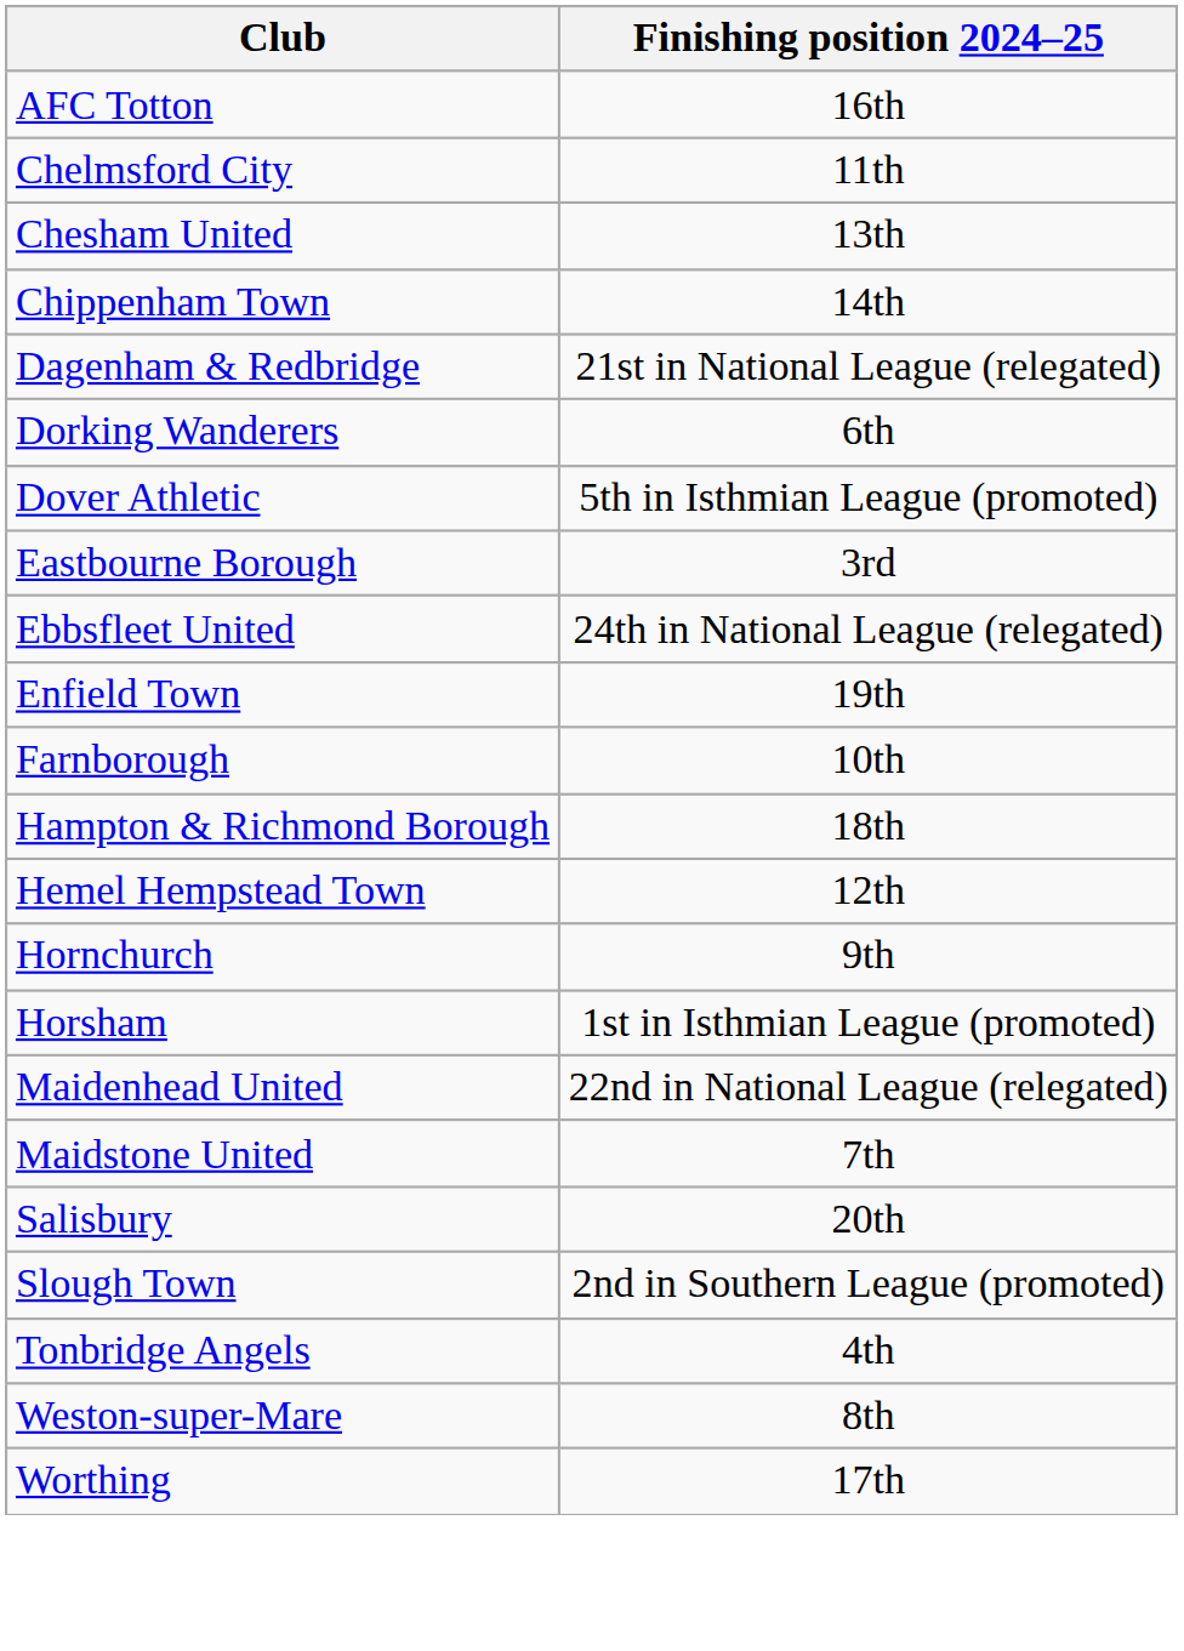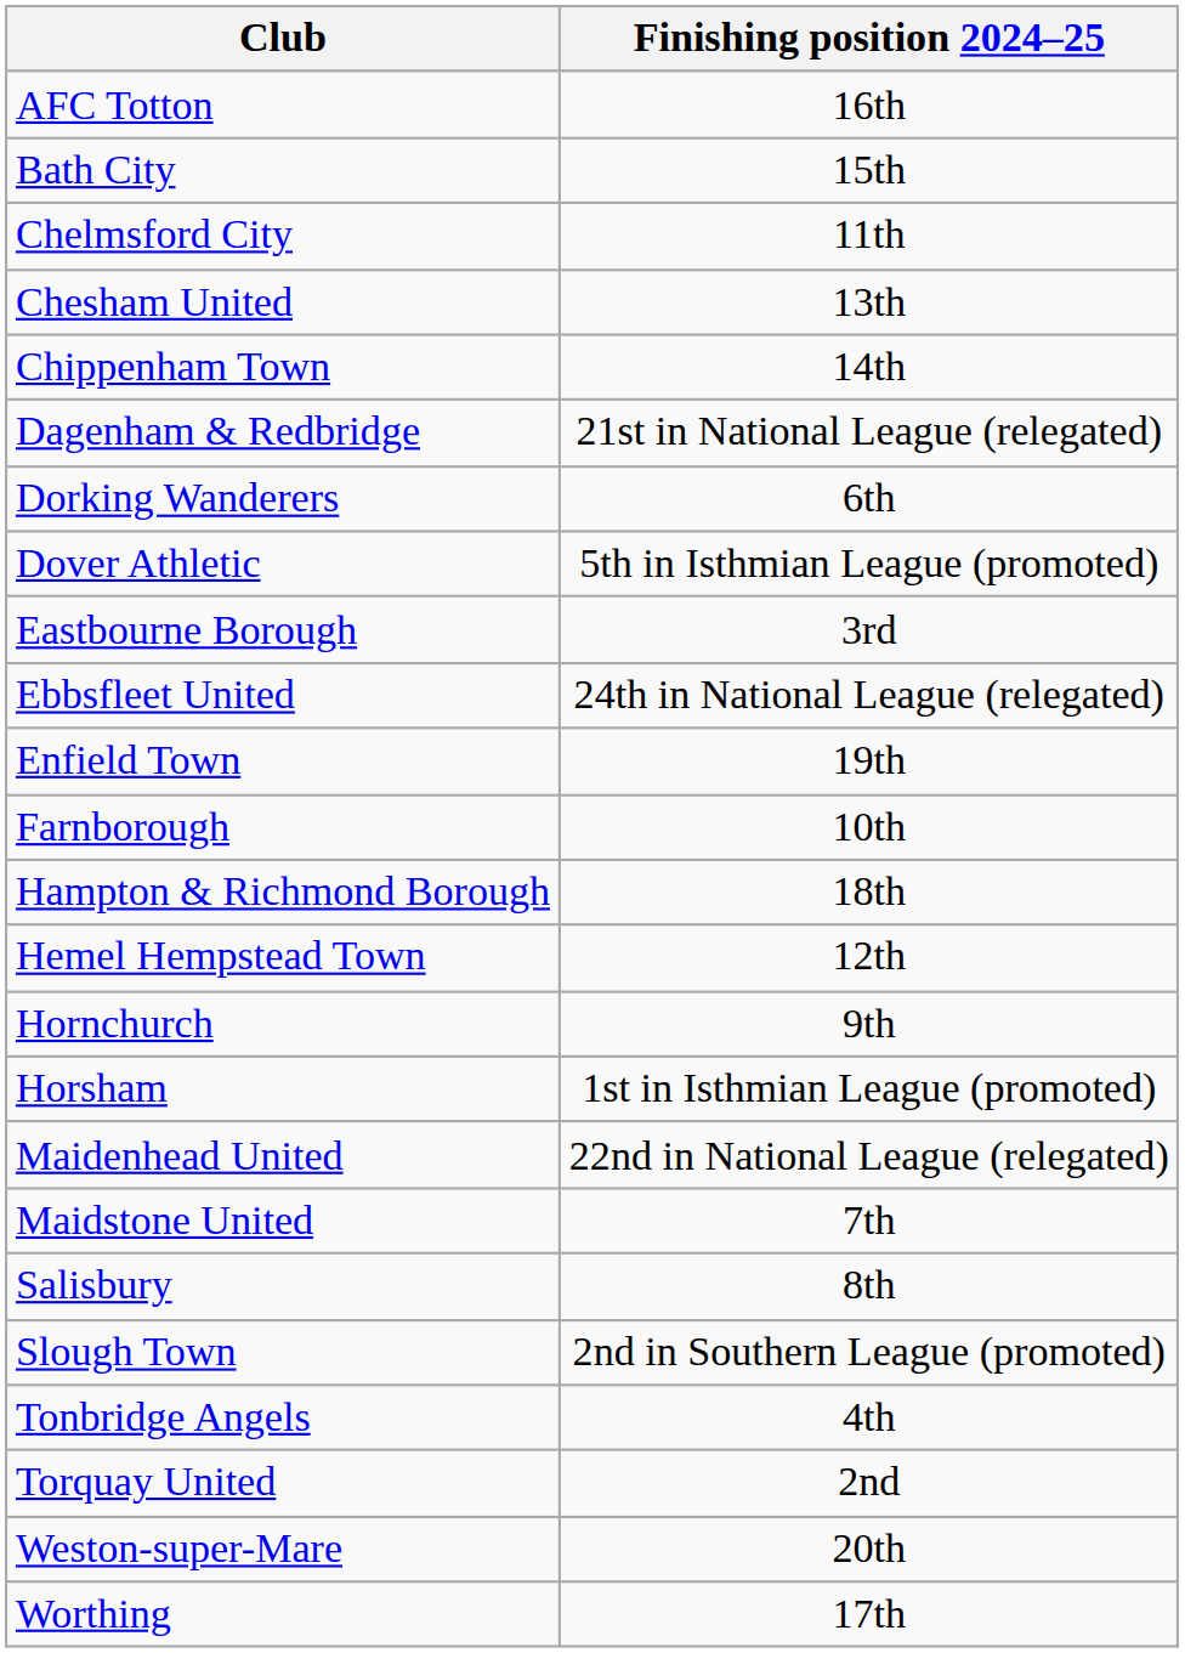+ row: Bath City | 15th
Salisbury | Finishing position 2024–25: 20th -> 8th
+ row: Torquay United | 2nd
Weston-super-Mare | Finishing position 2024–25: 8th -> 20th
